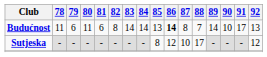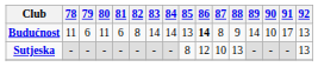Budućnost | 88: 7 -> 9
Sutjeska | 88: 17 -> 13
Sutjeska | 92: 12 -> 13
